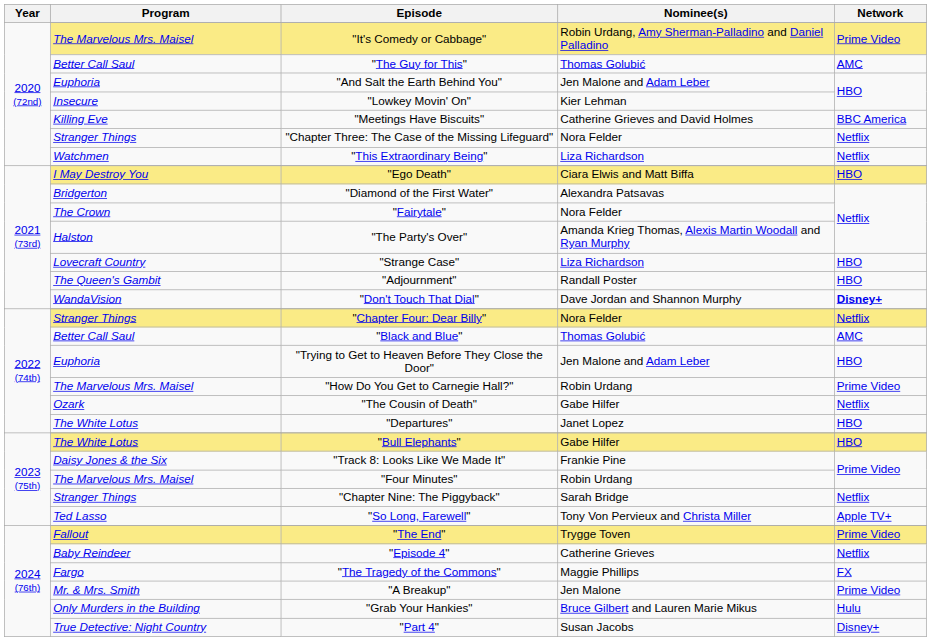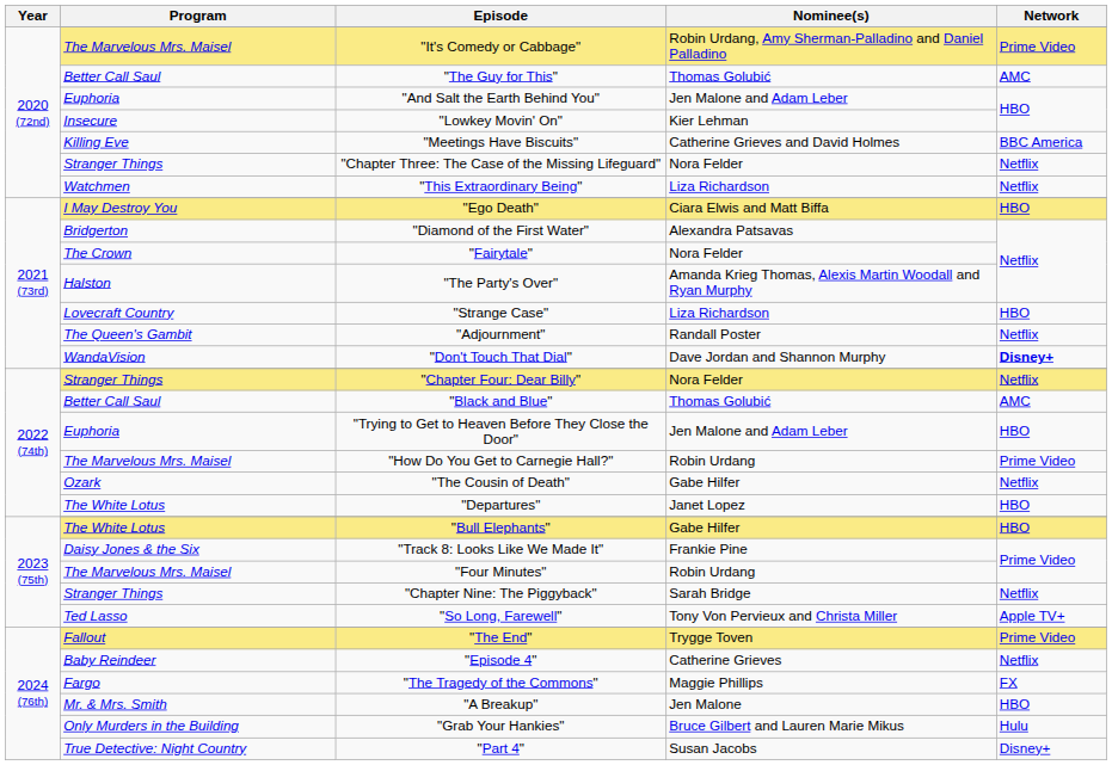"Adjournment" | Network: HBO -> Netflix
"A Breakup" | Network: Prime Video -> HBO
